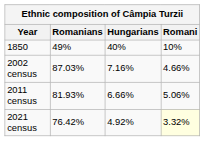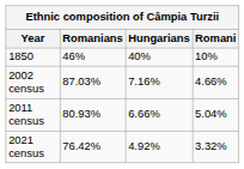1850 | Romanians: 49% -> 46%
2011 census | Romanians: 81.93% -> 80.93%
2011 census | Romani: 5.06% -> 5.04%
2021 census | Romani: lightyellow background -> no background
